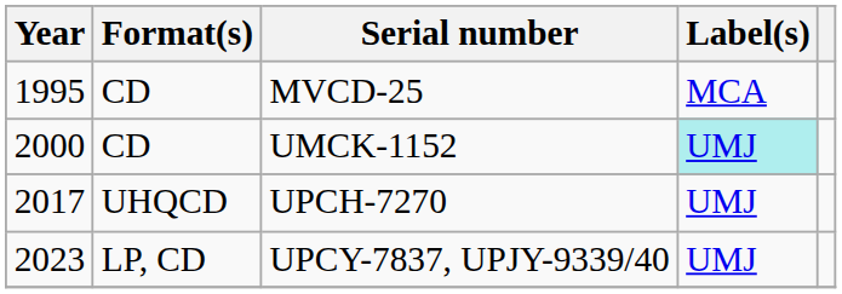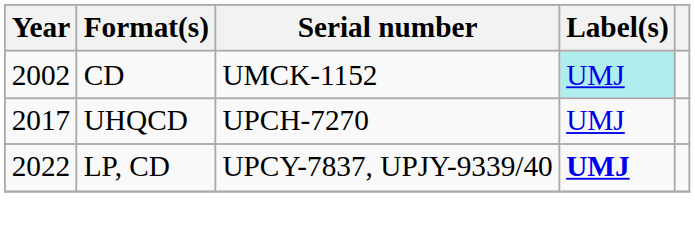- row: 1995 | CD | MVCD-25 | MCA
UMCK-1152 | Year: 2000 -> 2002
UPCY-7837, UPJY-9339/40 | Year: 2023 -> 2022
UPCY-7837, UPJY-9339/40 | Label(s): normal -> bold
